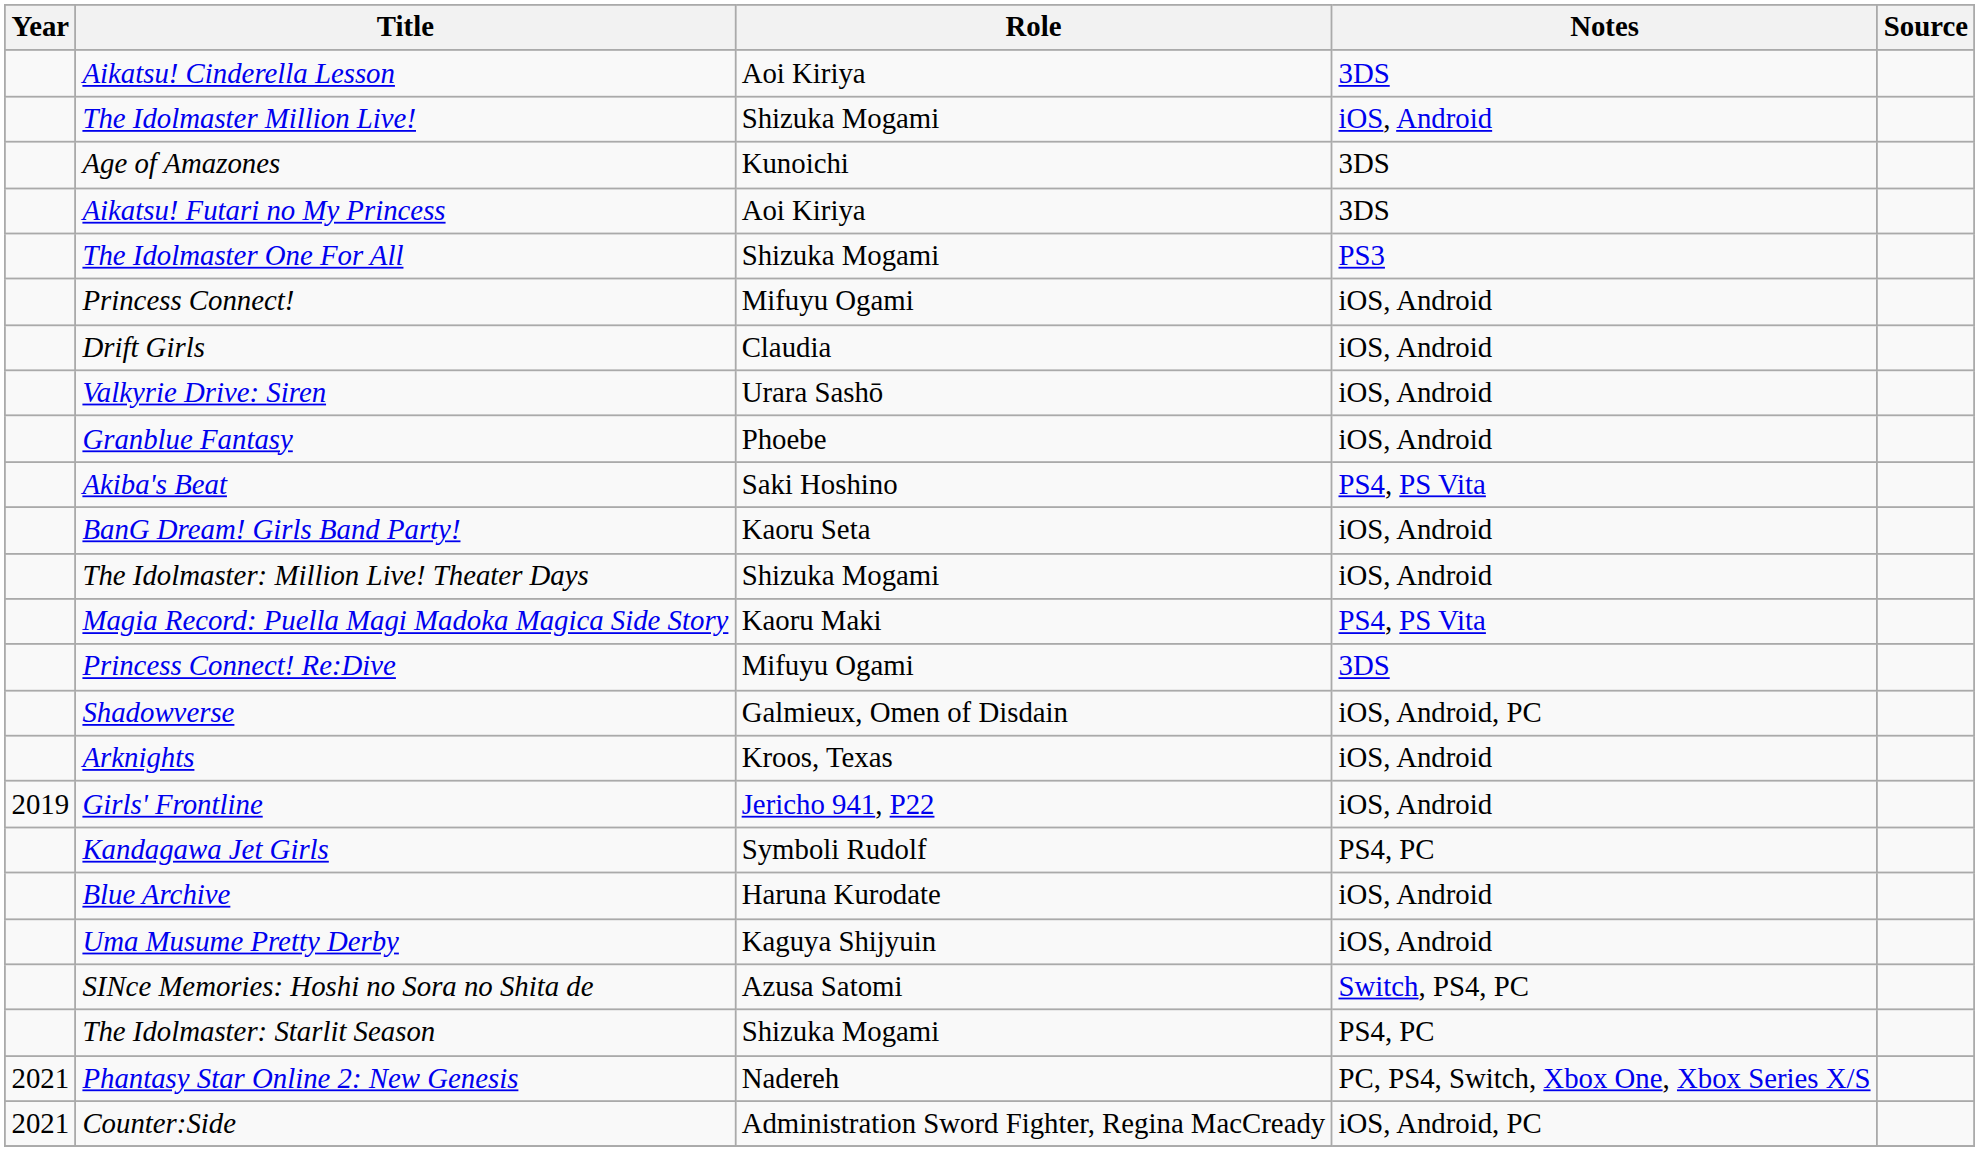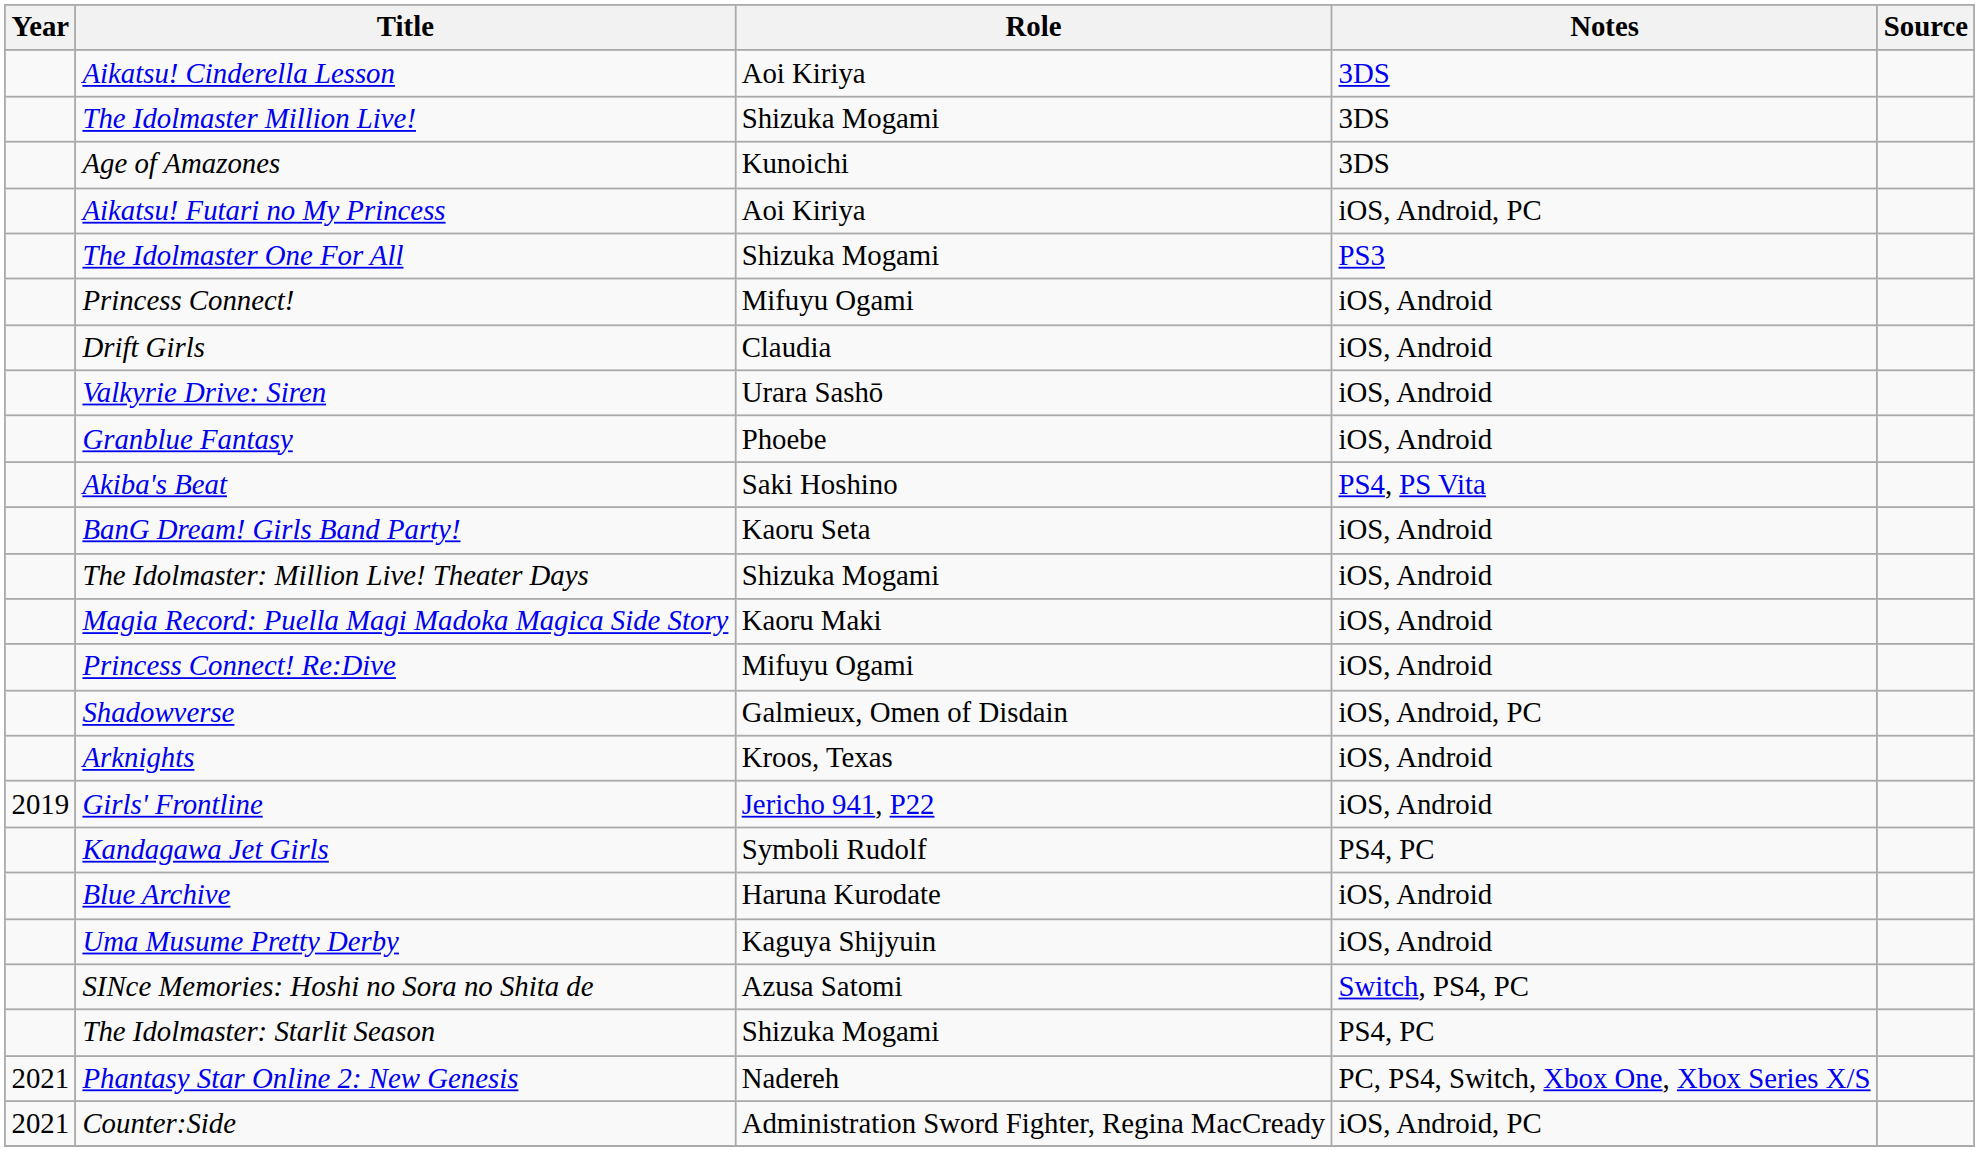The Idolmaster Million Live! | Notes: iOS, Android -> 3DS
Aikatsu! Futari no My Princess | Notes: 3DS -> iOS, Android, PC
Magia Record: Puella Magi Madoka Magica Side Story | Notes: PS4, PS Vita -> iOS, Android
Princess Connect! Re:Dive | Notes: 3DS -> iOS, Android
